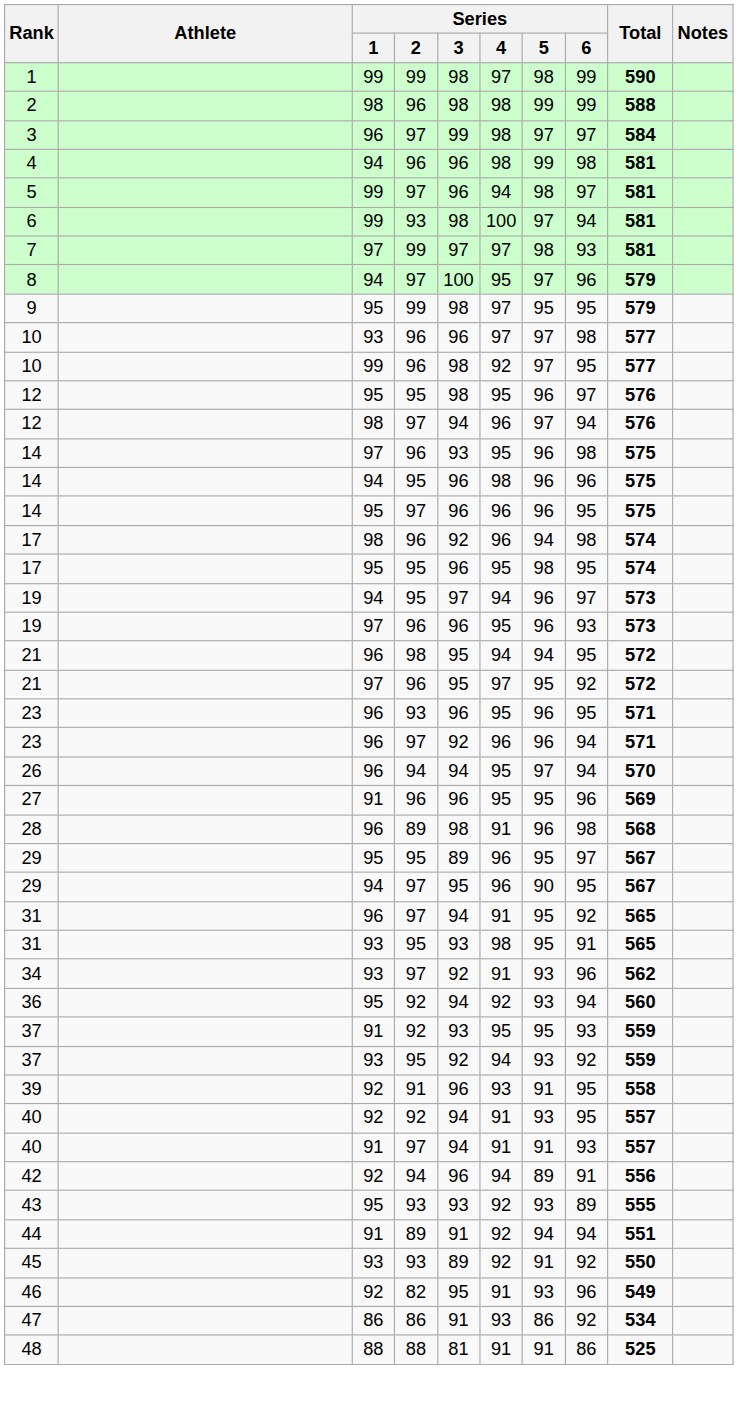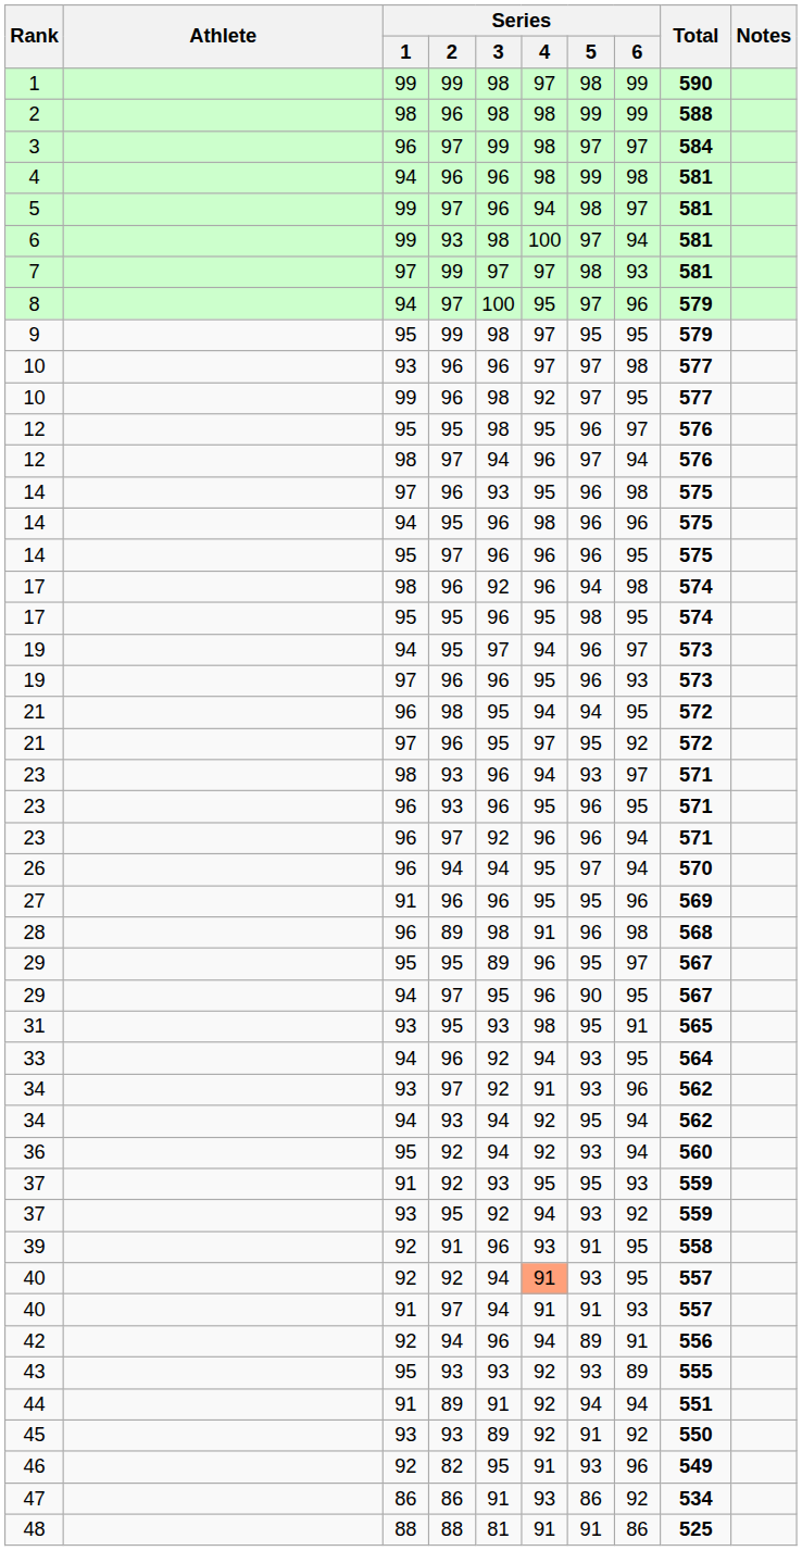+ row: 23 | 98 | 93 | 96 | 94 | 93 | 97 | 571
- row: 31 | 96 | 97 | 94 | 91 | 95 | 92 | 565
+ row: 33 | 94 | 96 | 92 | 94 | 93 | 95 | 564
+ row: 34 | 94 | 93 | 94 | 92 | 95 | 94 | 562
40 / 92 | Series / 4: no background -> lightsalmon background
